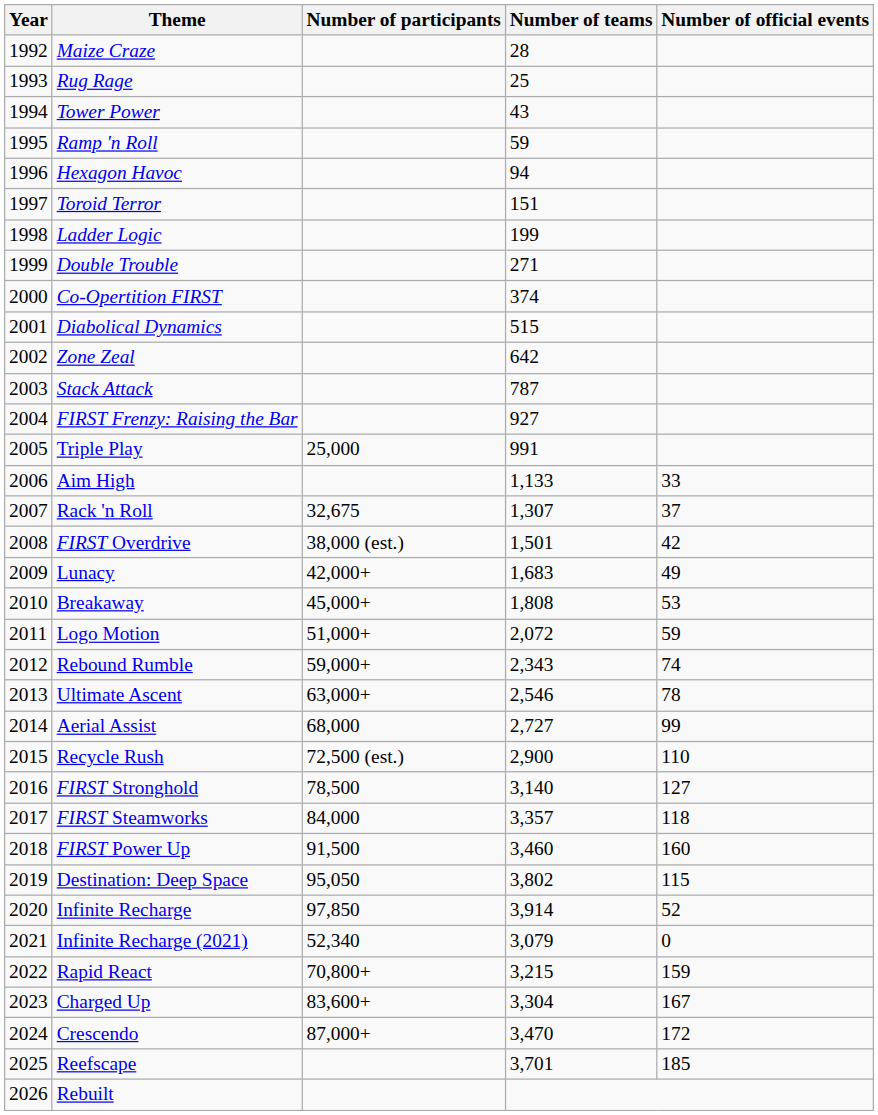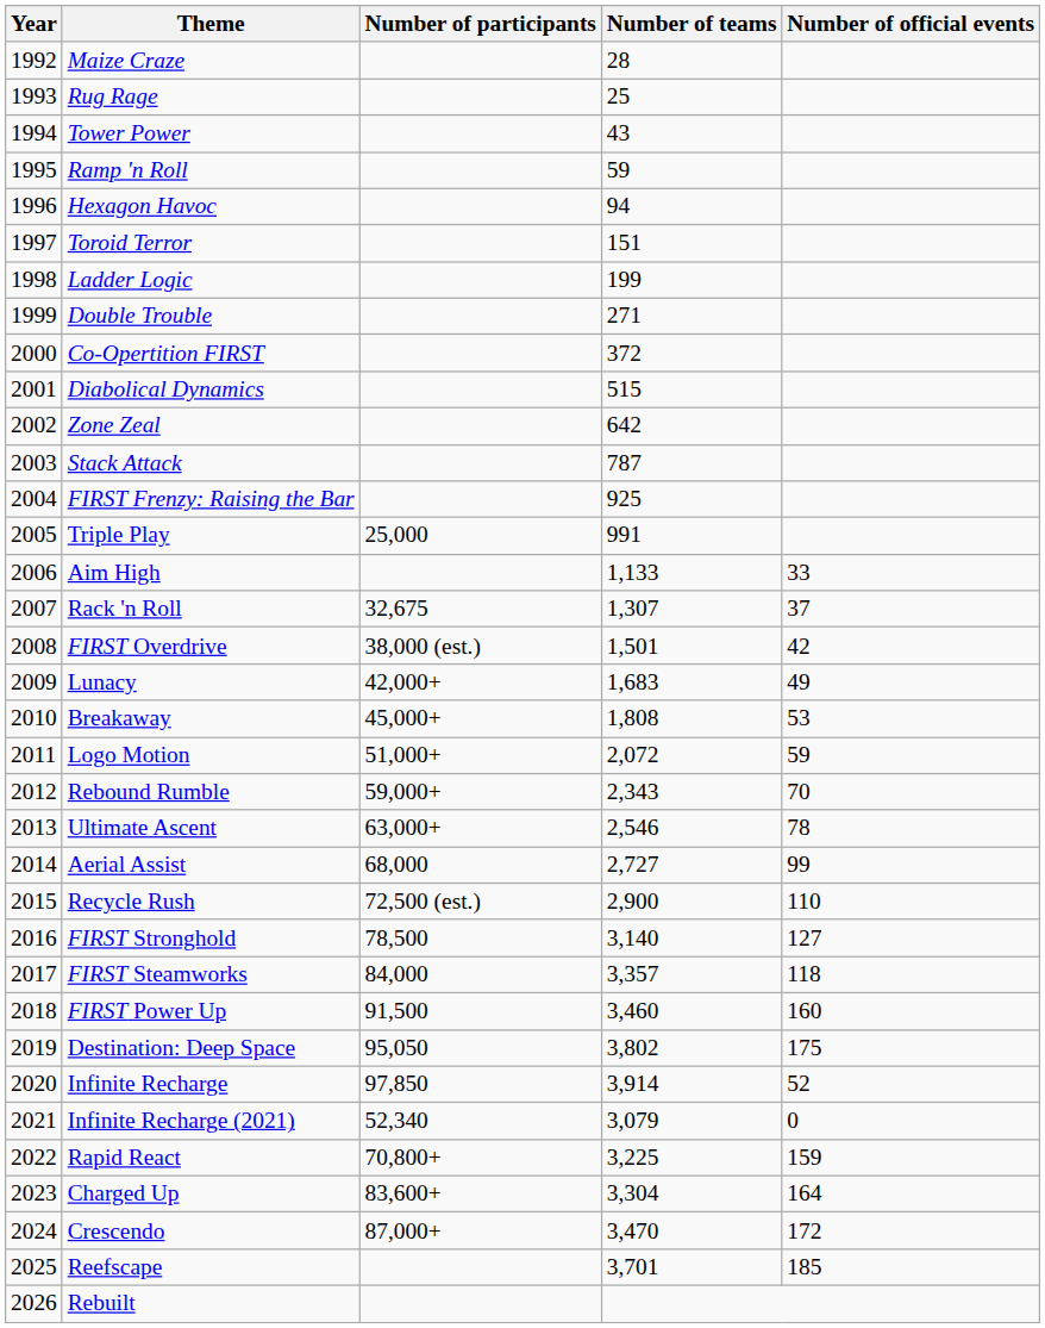Co-Opertition FIRST | Number of teams: 374 -> 372
FIRST Frenzy: Raising the Bar | Number of teams: 927 -> 925
Rebound Rumble | Number of official events: 74 -> 70
Destination: Deep Space | Number of official events: 115 -> 175
Rapid React | Number of teams: 3,215 -> 3,225
Charged Up | Number of official events: 167 -> 164
